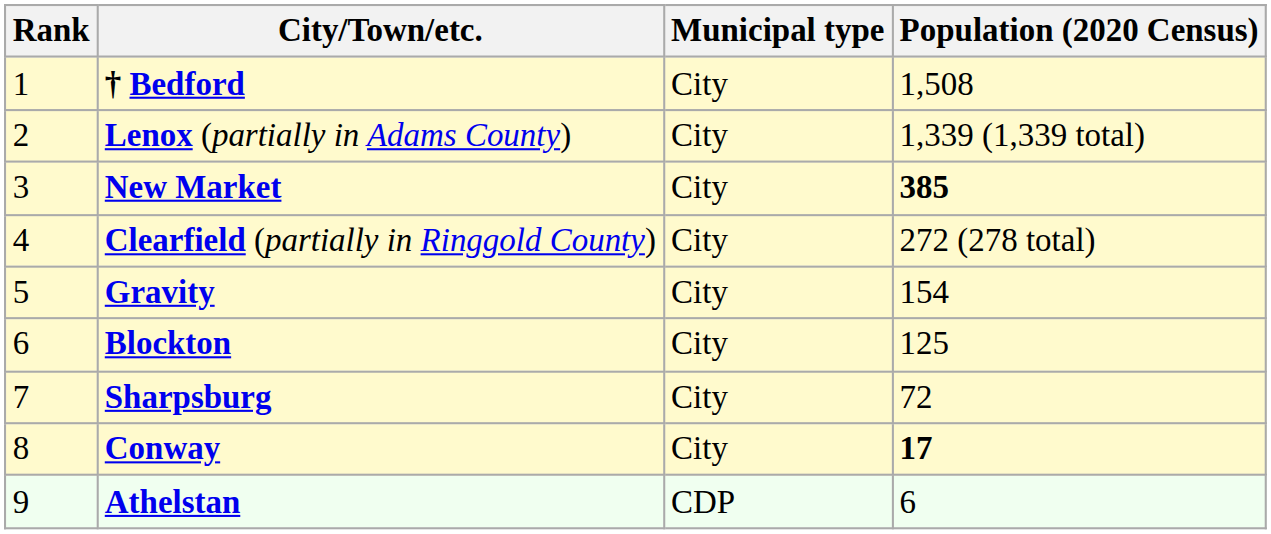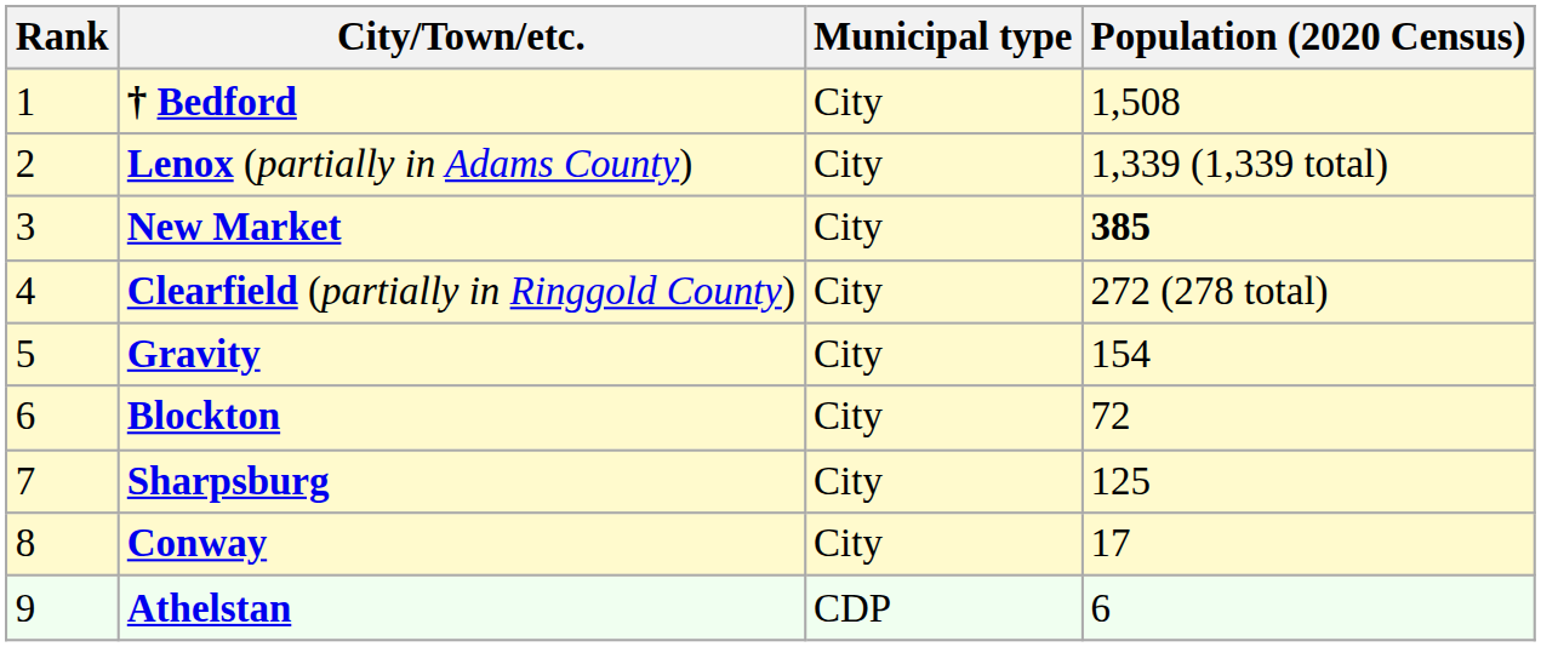Blockton | Population (2020 Census): 125 -> 72
Sharpsburg | Population (2020 Census): 72 -> 125
Conway | Population (2020 Census): bold -> normal
